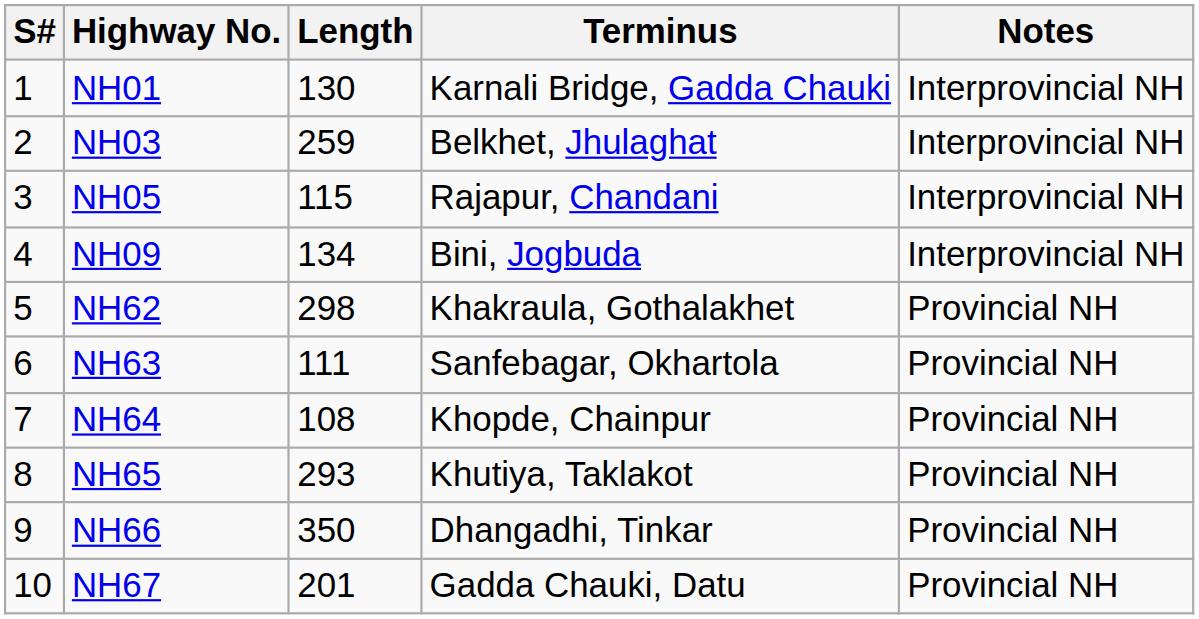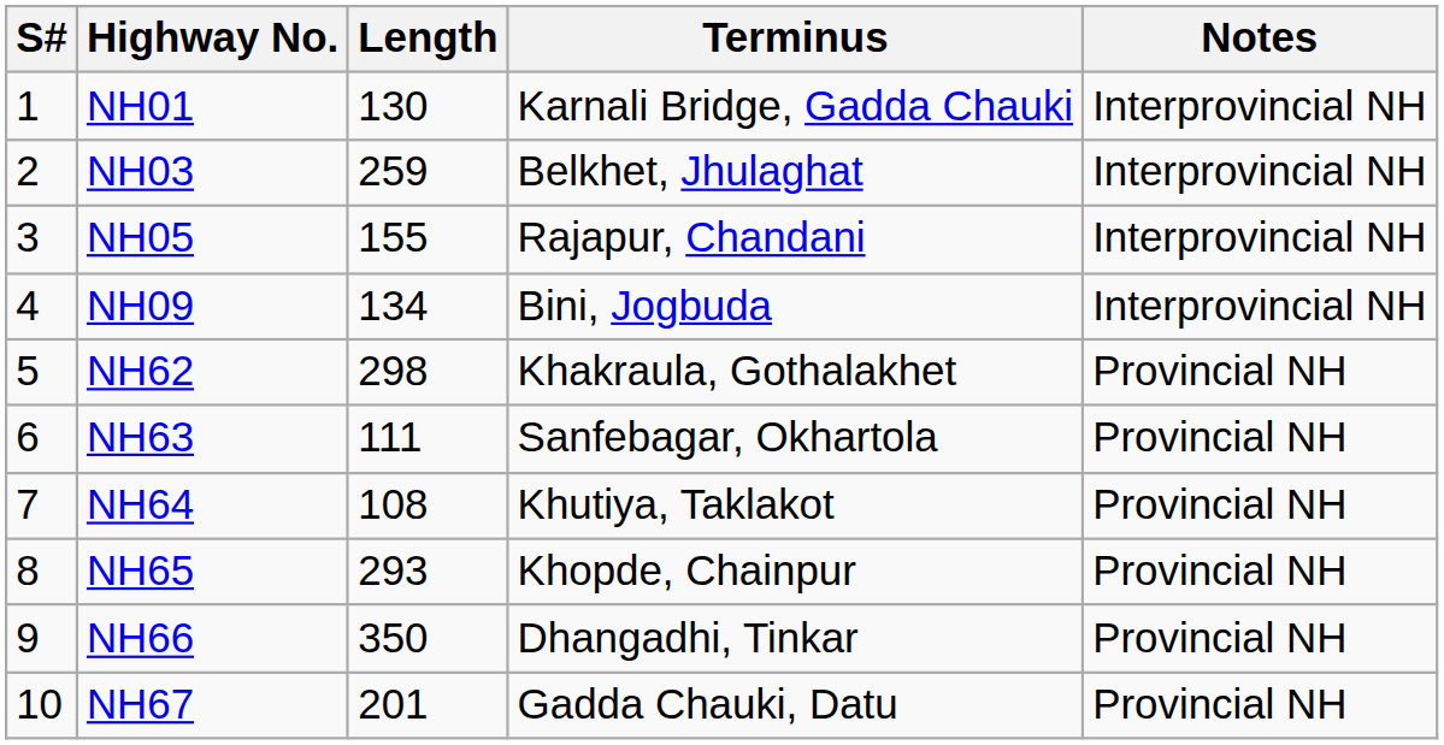NH05 | Length: 115 -> 155
NH64 | Terminus: Khopde, Chainpur -> Khutiya, Taklakot
NH65 | Terminus: Khutiya, Taklakot -> Khopde, Chainpur
